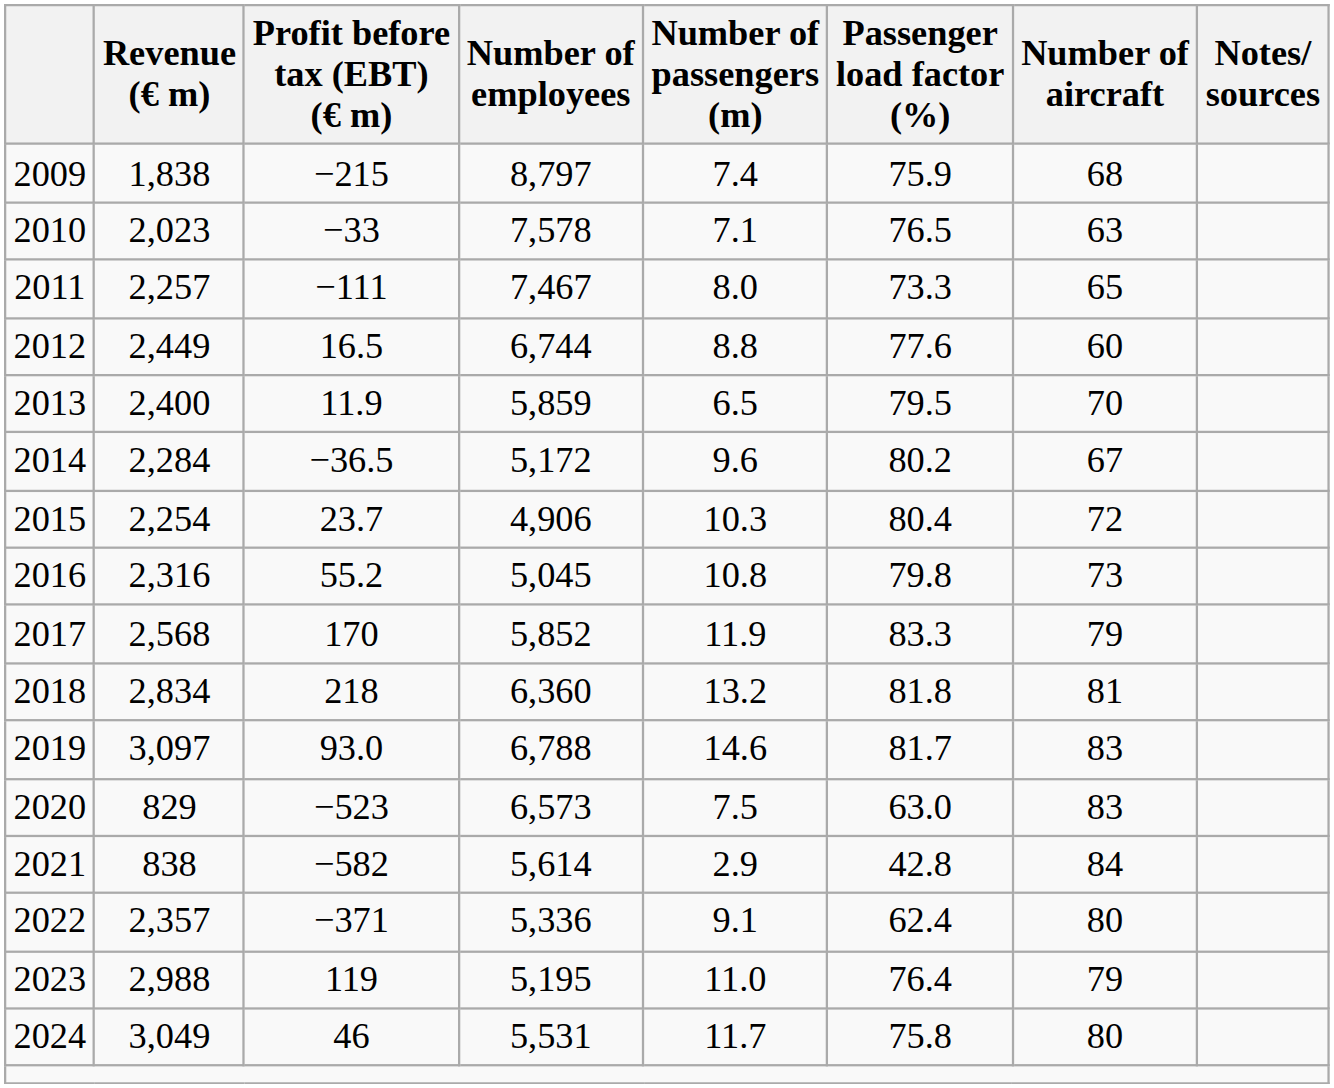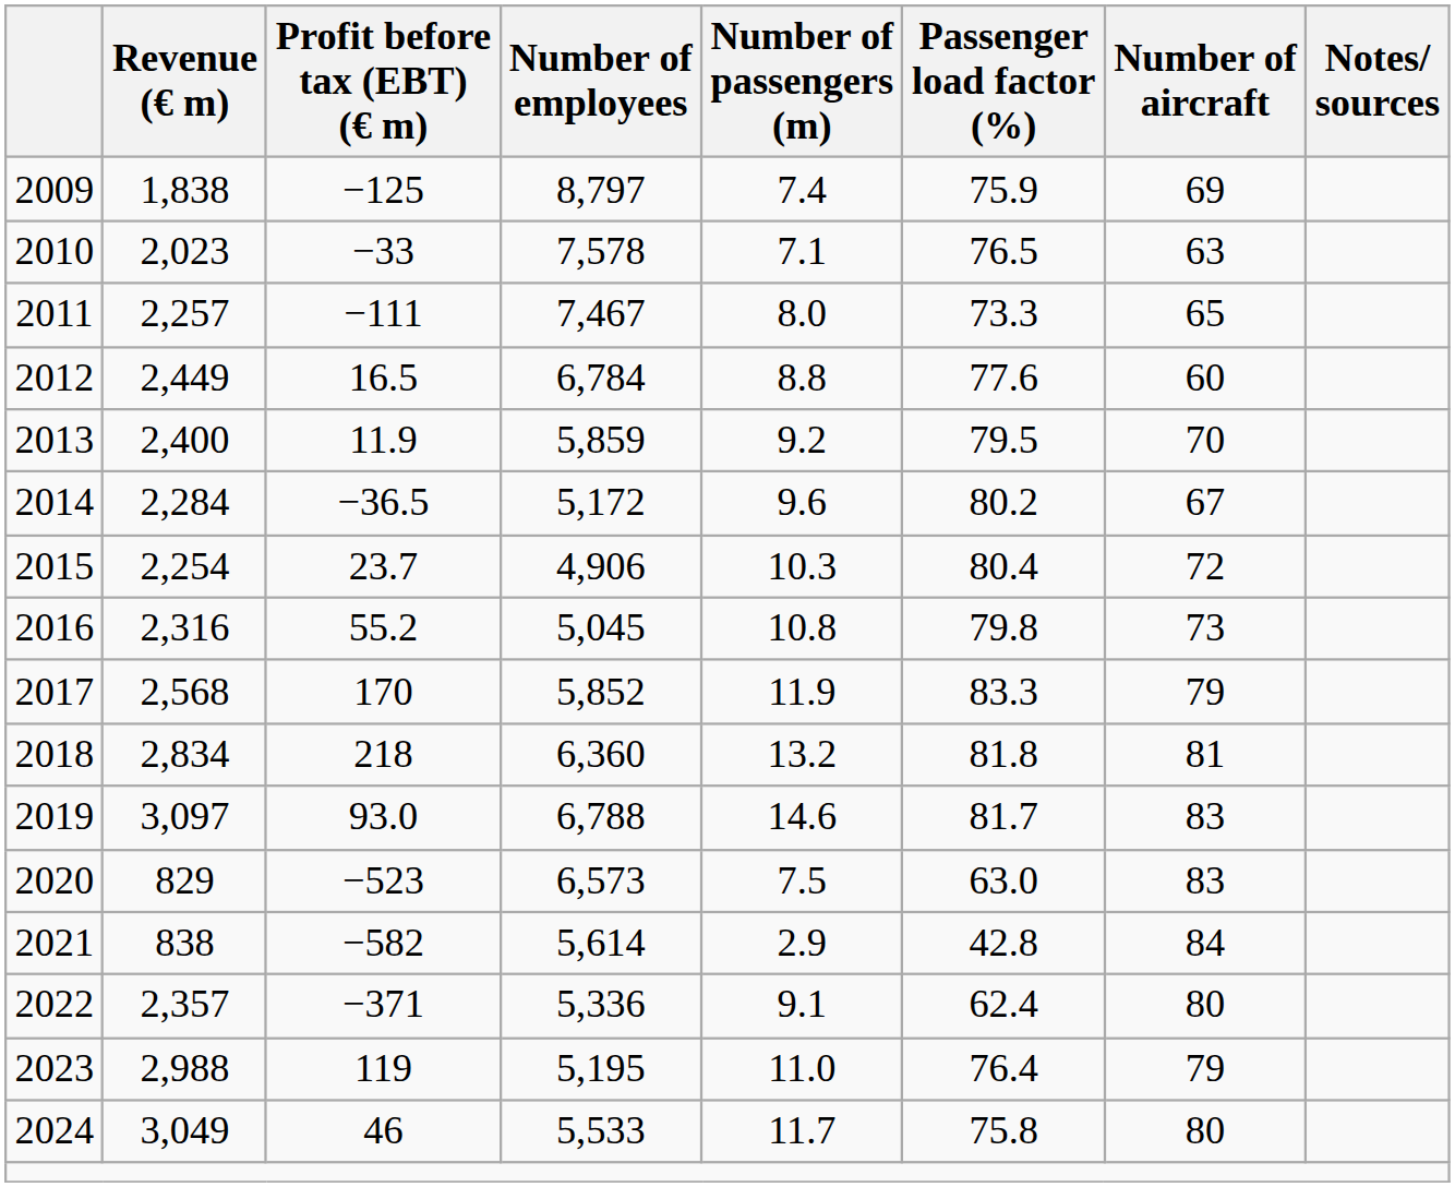2009 | Profit before tax (EBT) (€ m): −215 -> −125
2009 | Number of aircraft: 68 -> 69
2012 | Number of employees: 6,744 -> 6,784
2013 | Number of passengers (m): 6.5 -> 9.2
2024 | Number of employees: 5,531 -> 5,533
